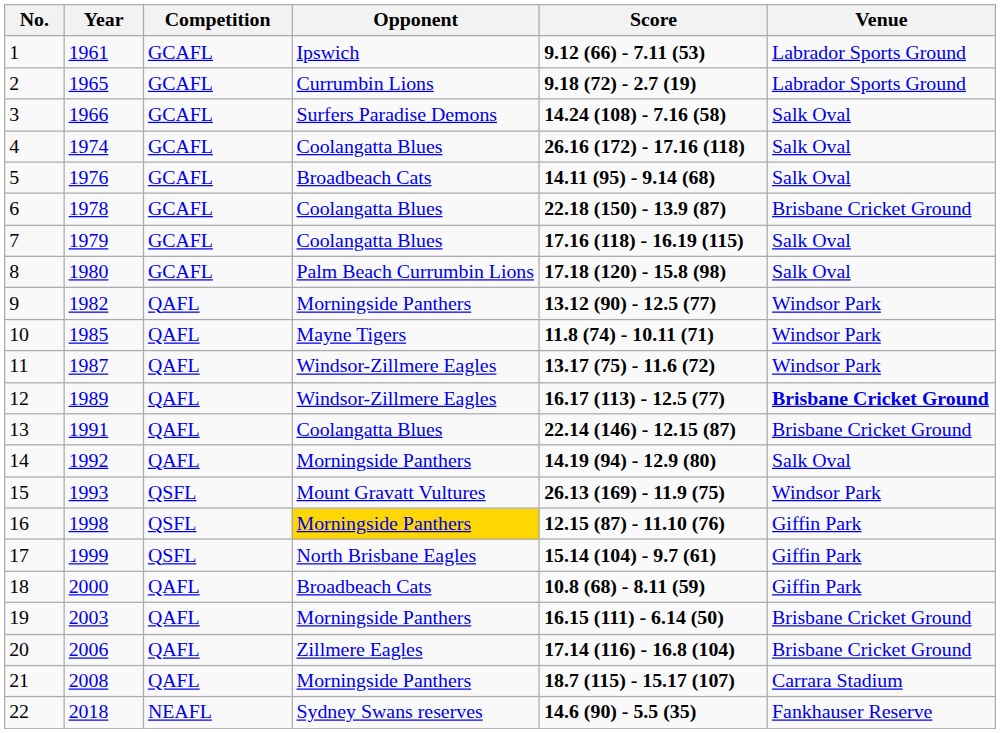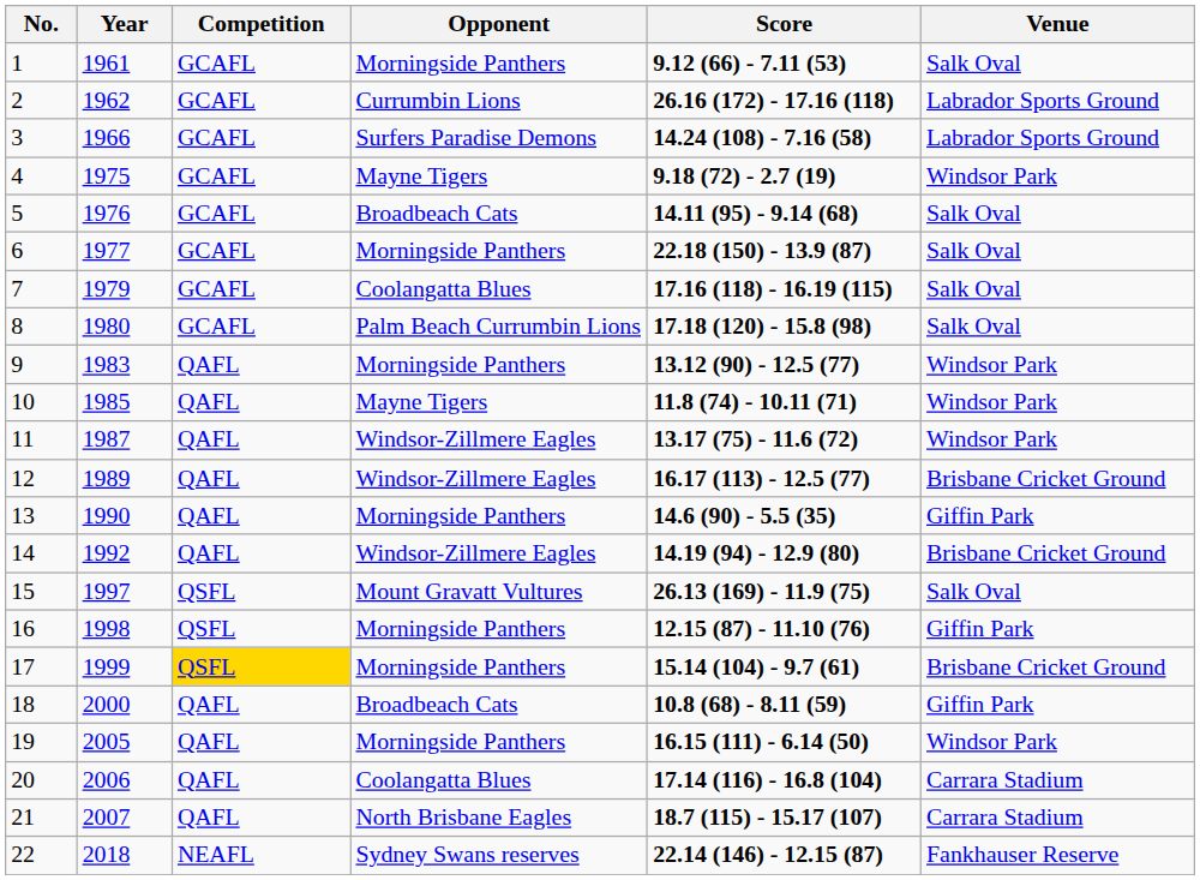1 | Opponent: Ipswich -> Morningside Panthers
1 | Venue: Labrador Sports Ground -> Salk Oval
2 | Year: 1965 -> 1962
2 | Score: 9.18 (72) - 2.7 (19) -> 26.16 (172) - 17.16 (118)
3 | Venue: Salk Oval -> Labrador Sports Ground
4 | Year: 1974 -> 1975
4 | Opponent: Coolangatta Blues -> Mayne Tigers
4 | Score: 26.16 (172) - 17.16 (118) -> 9.18 (72) - 2.7 (19)
4 | Venue: Salk Oval -> Windsor Park
6 | Year: 1978 -> 1977
6 | Opponent: Coolangatta Blues -> Morningside Panthers
6 | Venue: Brisbane Cricket Ground -> Salk Oval
9 | Year: 1982 -> 1983
12 | Venue: bold -> normal
13 | Year: 1991 -> 1990
13 | Opponent: Coolangatta Blues -> Morningside Panthers
13 | Score: 22.14 (146) - 12.15 (87) -> 14.6 (90) - 5.5 (35)
13 | Venue: Brisbane Cricket Ground -> Giffin Park
14 | Opponent: Morningside Panthers -> Windsor-Zillmere Eagles
14 | Venue: Salk Oval -> Brisbane Cricket Ground
15 | Year: 1993 -> 1997
15 | Venue: Windsor Park -> Salk Oval
16 | Opponent: gold background -> no background
17 | Competition: no background -> gold background
17 | Opponent: North Brisbane Eagles -> Morningside Panthers
17 | Venue: Giffin Park -> Brisbane Cricket Ground
19 | Year: 2003 -> 2005
19 | Venue: Brisbane Cricket Ground -> Windsor Park
20 | Opponent: Zillmere Eagles -> Coolangatta Blues
20 | Venue: Brisbane Cricket Ground -> Carrara Stadium
21 | Year: 2008 -> 2007
21 | Opponent: Morningside Panthers -> North Brisbane Eagles
22 | Score: 14.6 (90) - 5.5 (35) -> 22.14 (146) - 12.15 (87)
